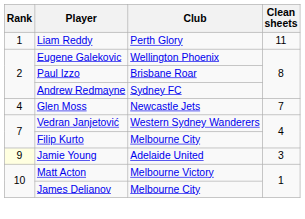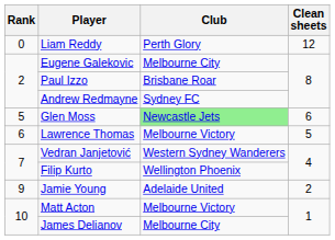Liam Reddy | Rank: 1 -> 0
Liam Reddy | Clean sheets: 11 -> 12
Eugene Galekovic | Club: Wellington Phoenix -> Melbourne City
Glen Moss | Rank: 4 -> 5
Glen Moss | Club: no background -> lightgreen background
Glen Moss | Clean sheets: 7 -> 6
+ row: 6 | Lawrence Thomas | Melbourne Victory | 5
Filip Kurto | Club: Melbourne City -> Wellington Phoenix
Jamie Young | Rank: lightyellow background -> no background
Jamie Young | Clean sheets: 3 -> 2
